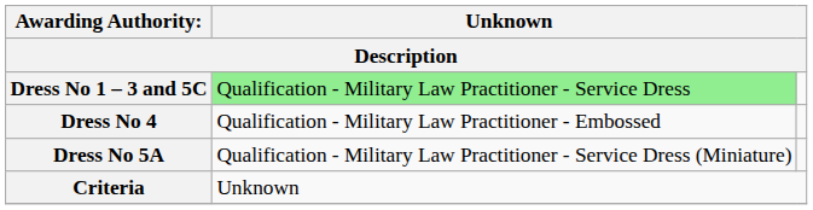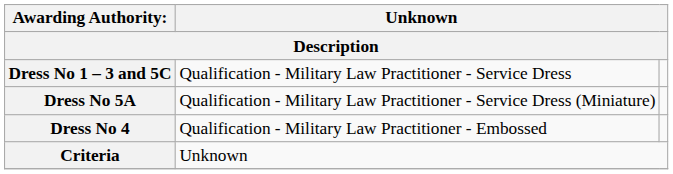Dress No 1 – 3 and 5C | column 2: lightgreen background -> no background
rows swapped: Dress No 5A <-> Dress No 4
